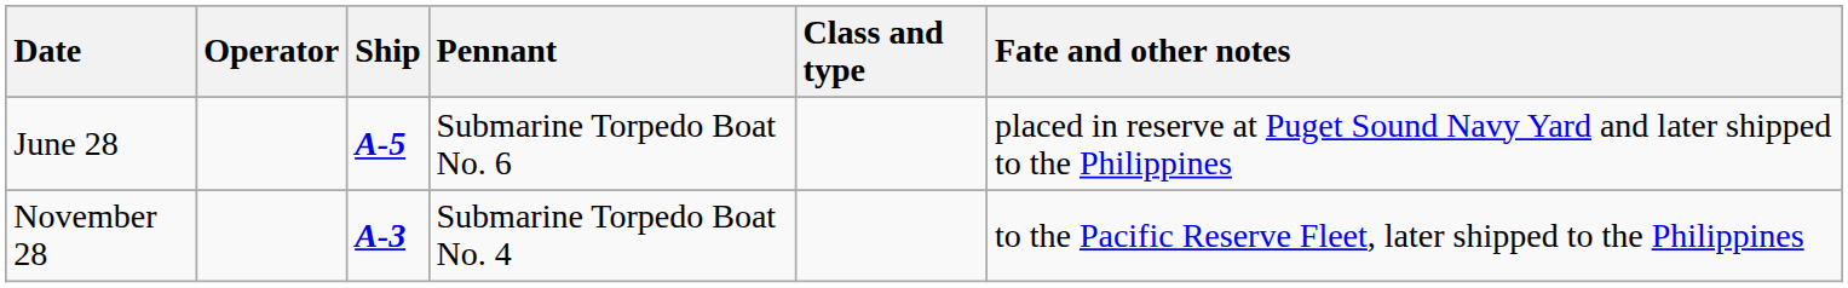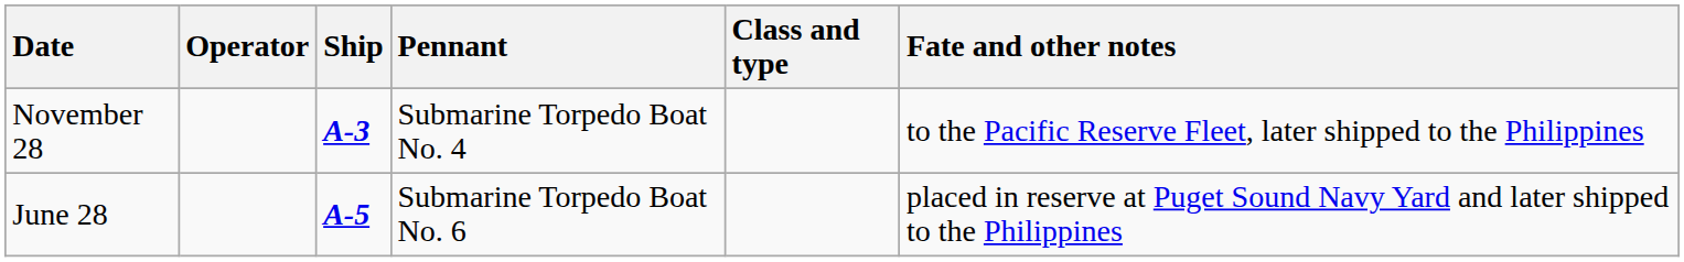rows swapped: June 28 <-> November 28
